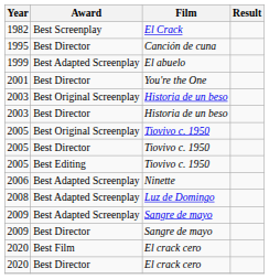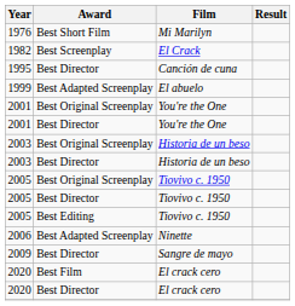+ row: 1976 | Best Short Film | Mi Marilyn
+ row: 2001 | Best Original Screenplay | You're the One
- row: 2008 | Best Adapted Screenplay | Luz de Domingo
- row: 2009 | Best Adapted Screenplay | Sangre de mayo
